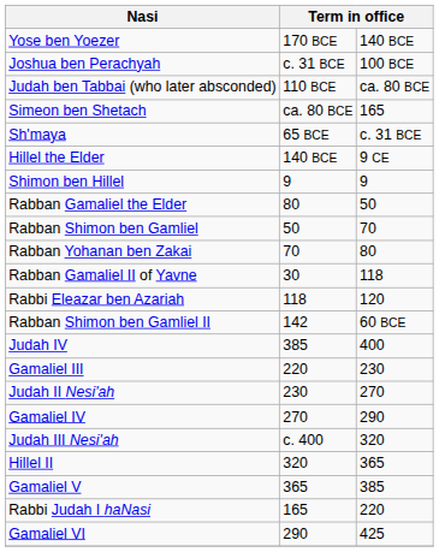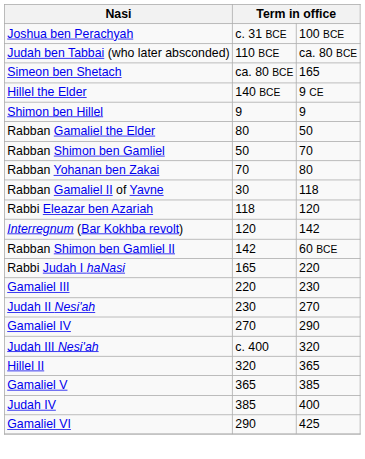- row: Yose ben Yoezer | 170 BCE | 140 BCE
- row: Sh'maya | 65 BCE | c. 31 BCE
+ row: Interregnum (Bar Kokhba revolt) | 120 | 142
rows swapped: Rabbi Judah I haNasi <-> Judah IV
